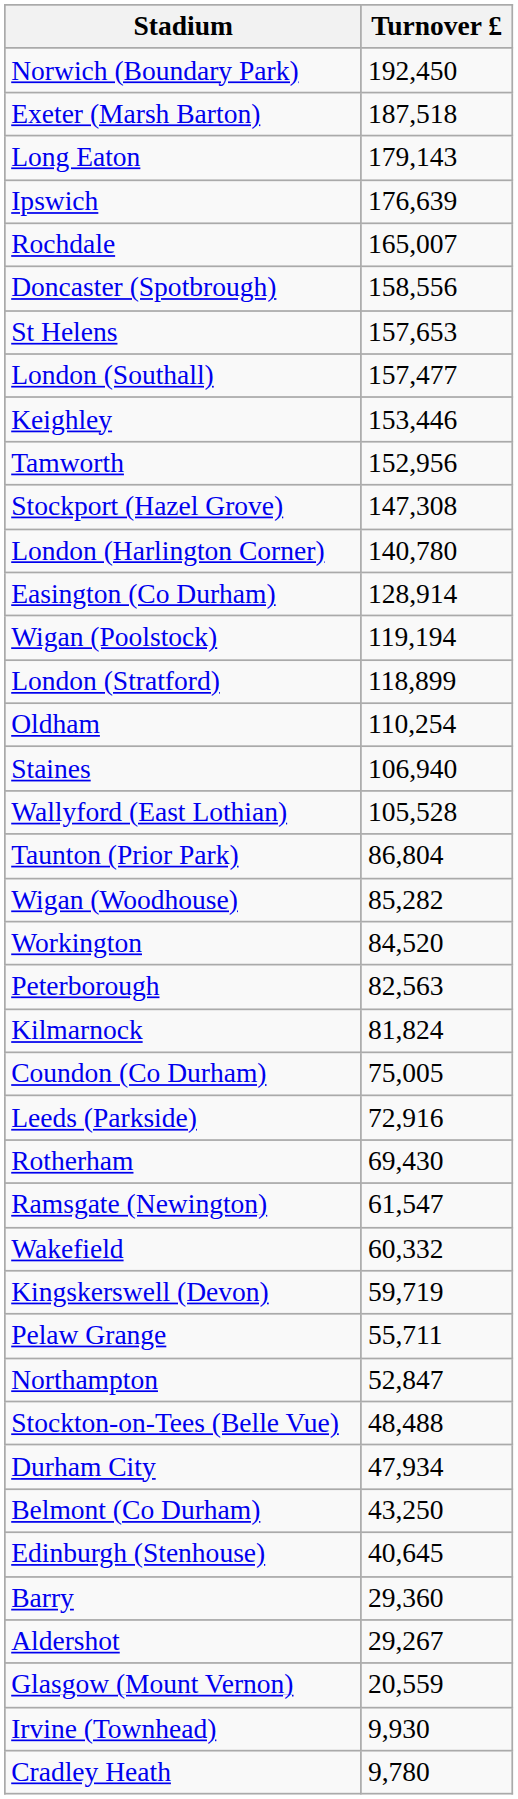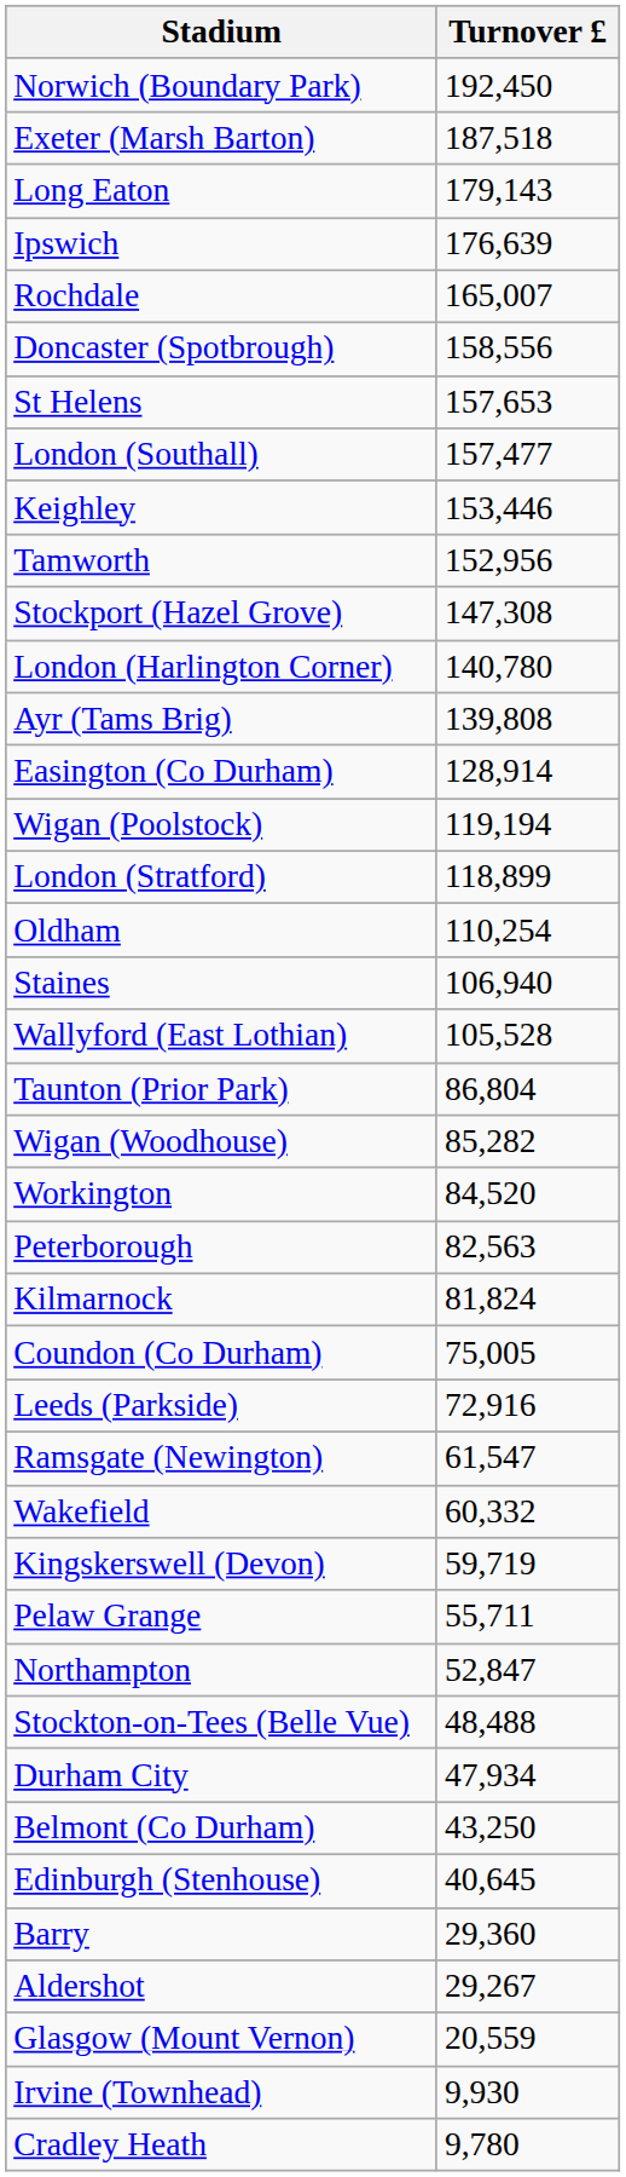+ row: Ayr (Tams Brig) | 139,808
- row: Rotherham | 69,430
